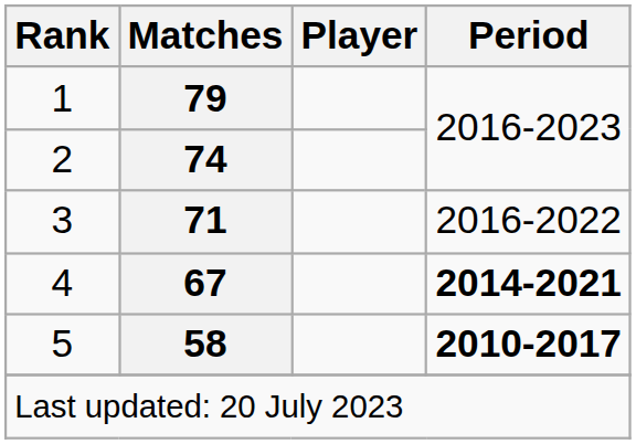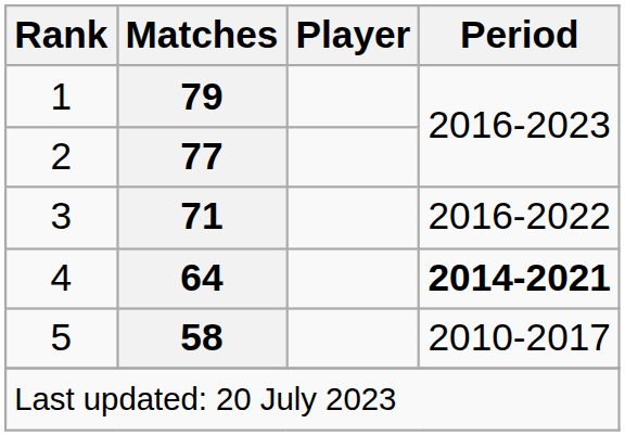2 | Matches: 74 -> 77
4 | Matches: 67 -> 64
5 | Period: bold -> normal
